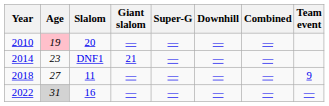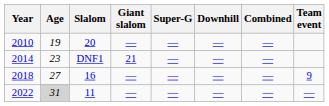2010 | Age: pink background -> no background
2018 | Slalom: 11 -> 16
2022 | Slalom: 16 -> 11
